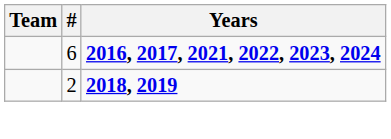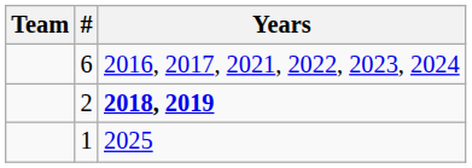6 | Years: bold -> normal
+ row: 1 | 2025
